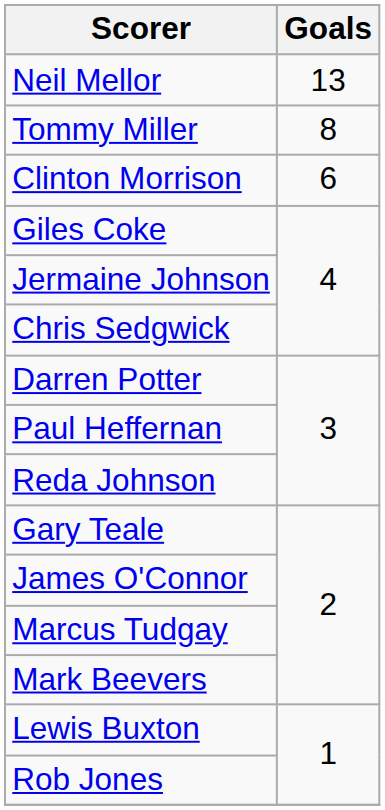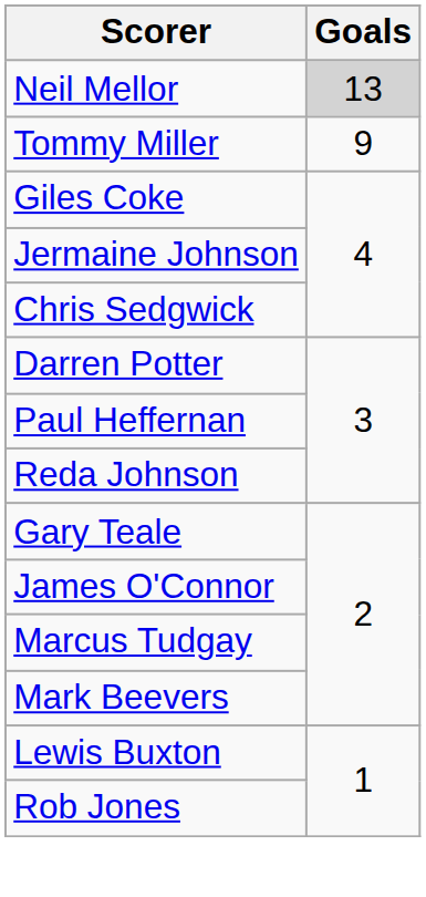Neil Mellor | Goals: no background -> lightgrey background
Tommy Miller | Goals: 8 -> 9
- row: Clinton Morrison | 6
